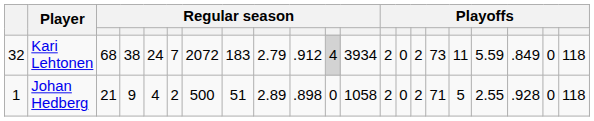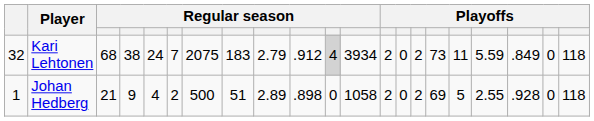Kari Lehtonen | column 7: 2072 -> 2075
Johan Hedberg | column 16: 71 -> 69
